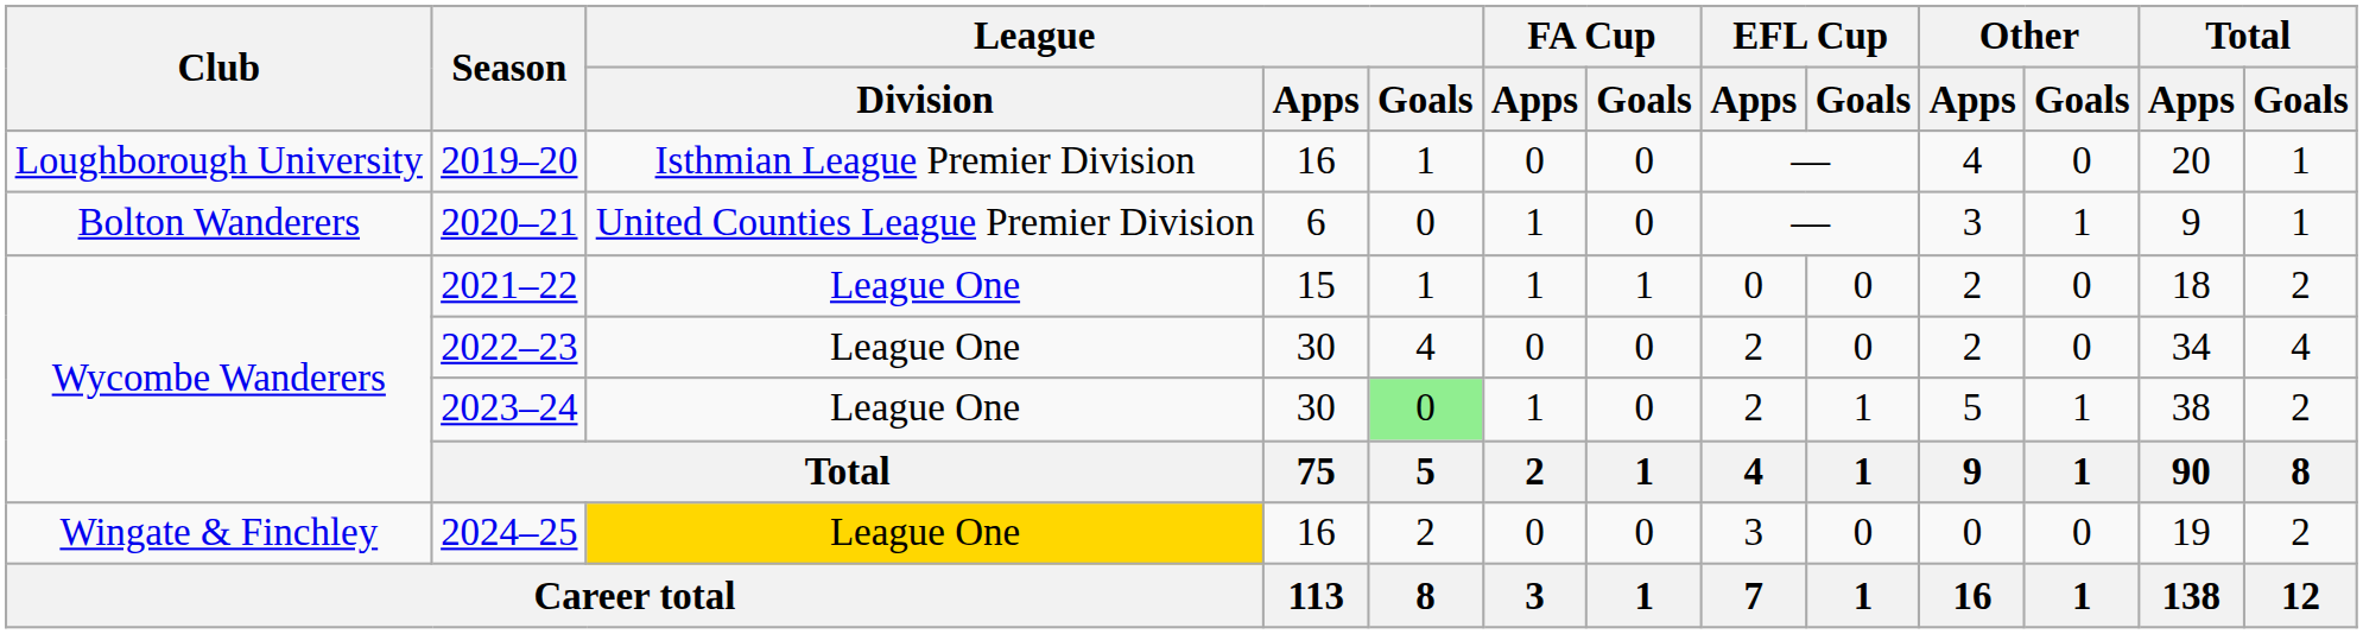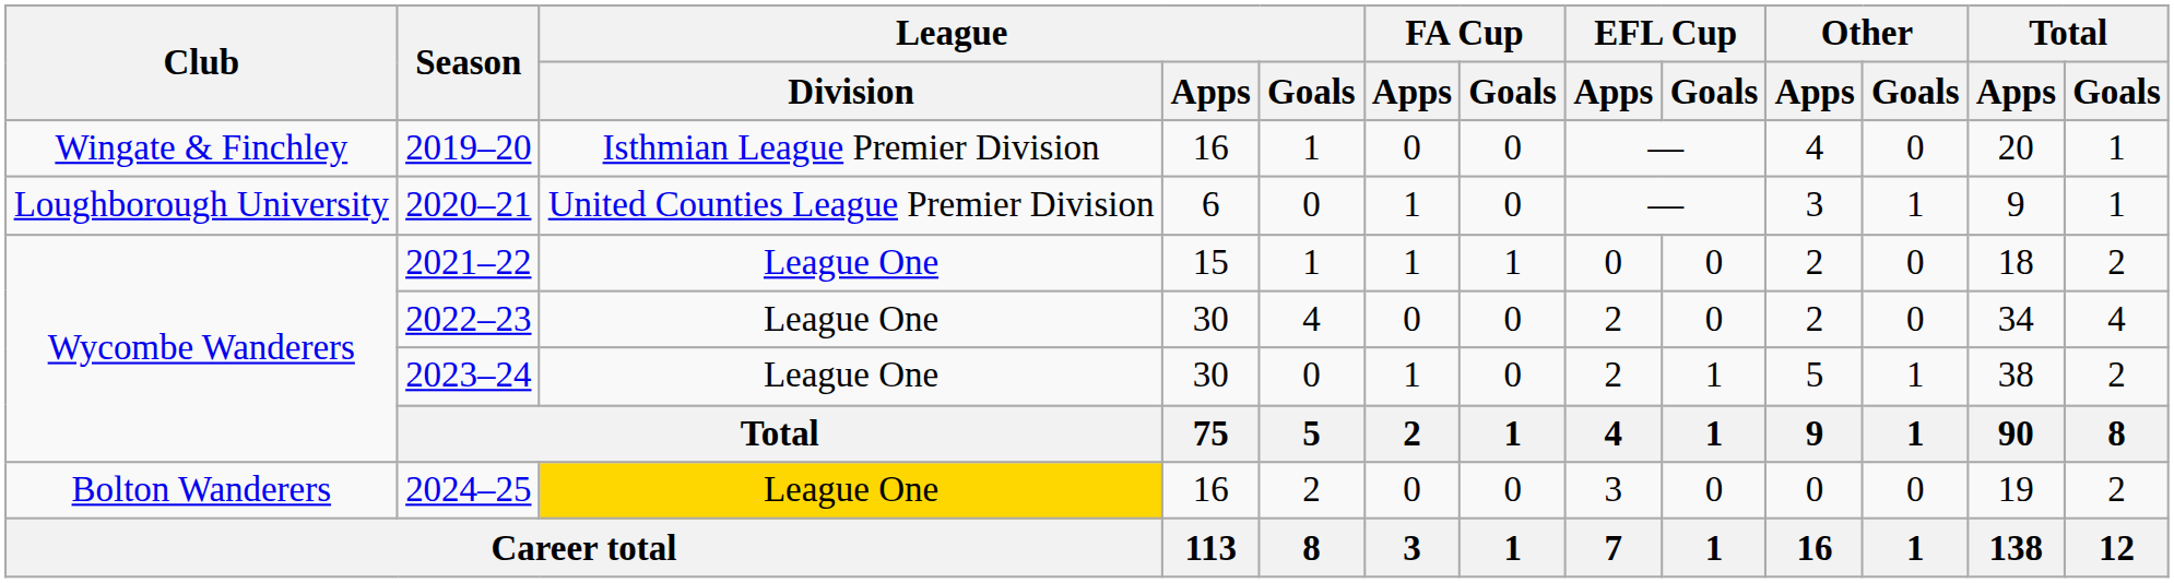2019–20 | Club: Loughborough University -> Wingate & Finchley
2020–21 | Club: Bolton Wanderers -> Loughborough University
2023–24 | League / Goals: lightgreen background -> no background
2024–25 | Club: Wingate & Finchley -> Bolton Wanderers
